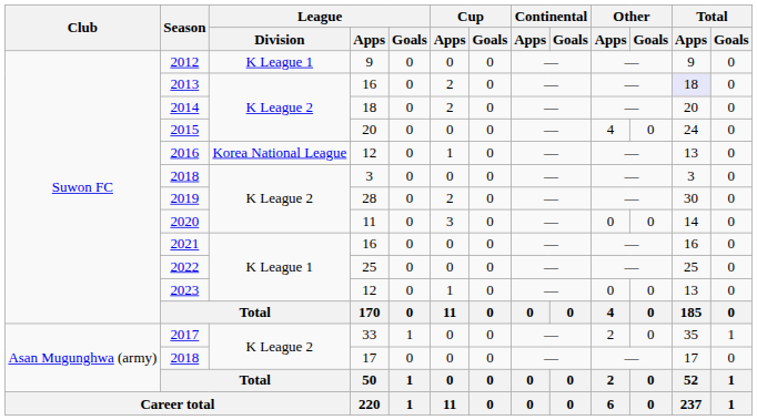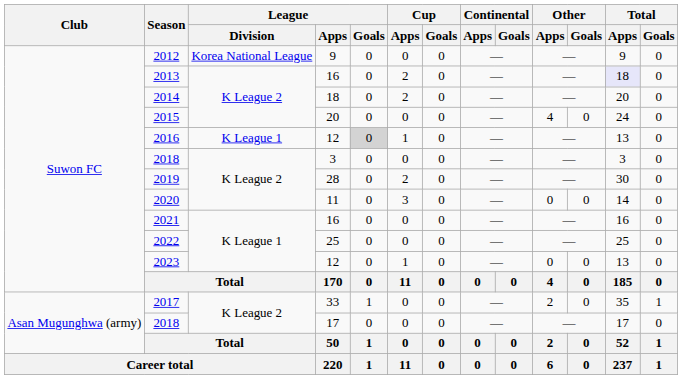2012 | League / Division: K League 1 -> Korea National League
2016 | League / Division: Korea National League -> K League 1
2016 | League / Goals: no background -> lightgrey background
